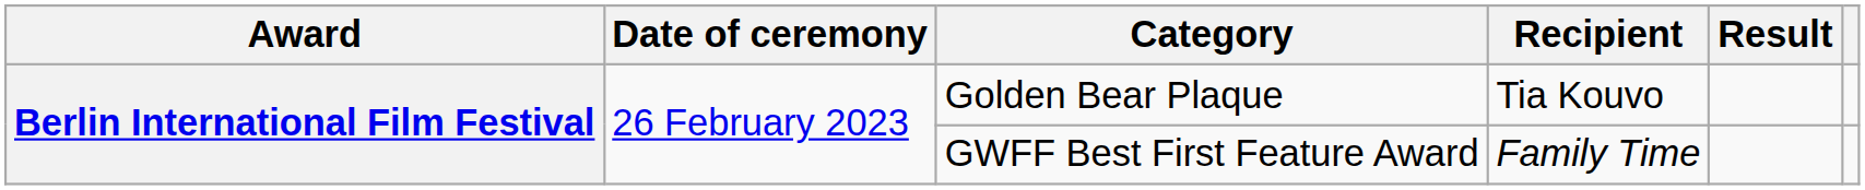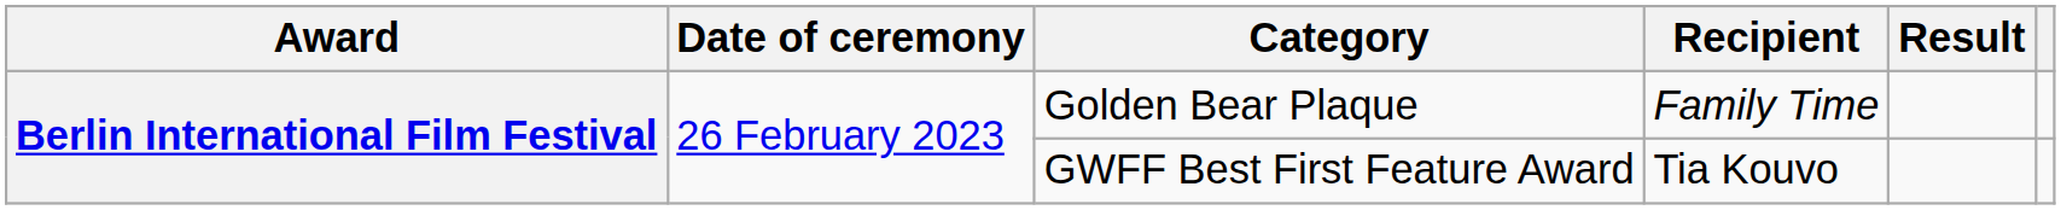Golden Bear Plaque | Recipient: Tia Kouvo -> Family Time
GWFF Best First Feature Award | Recipient: Family Time -> Tia Kouvo
